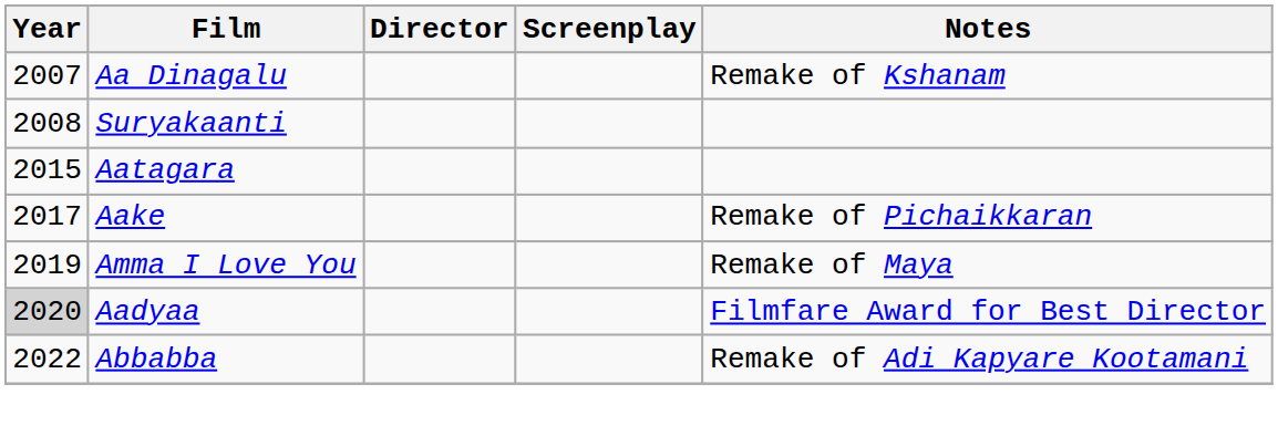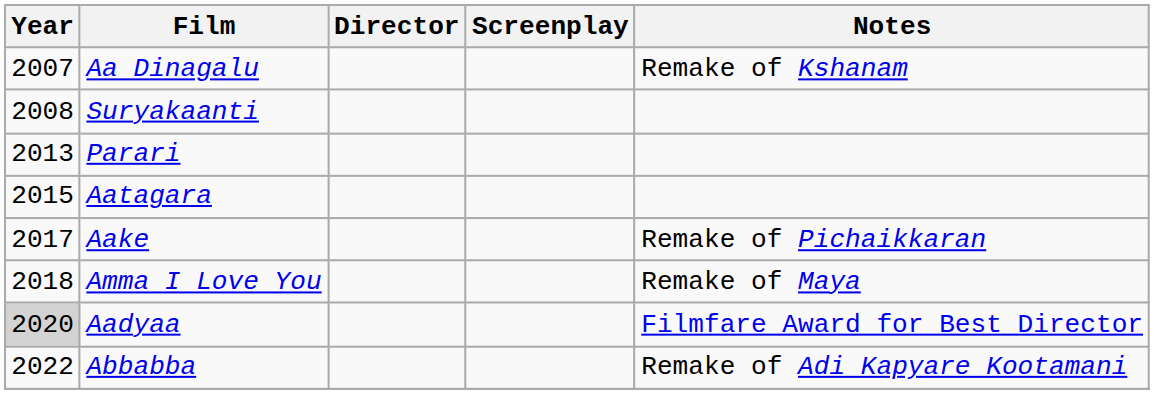+ row: 2013 | Parari
Amma I Love You | Year: 2019 -> 2018
